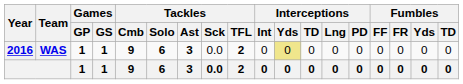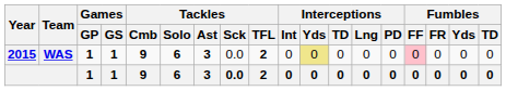WAS | Year: 2016 -> 2015
WAS | Fumbles / FF: no background -> pink background
